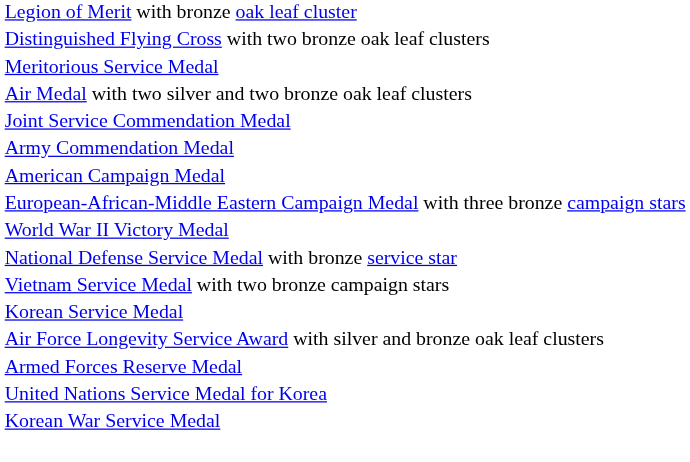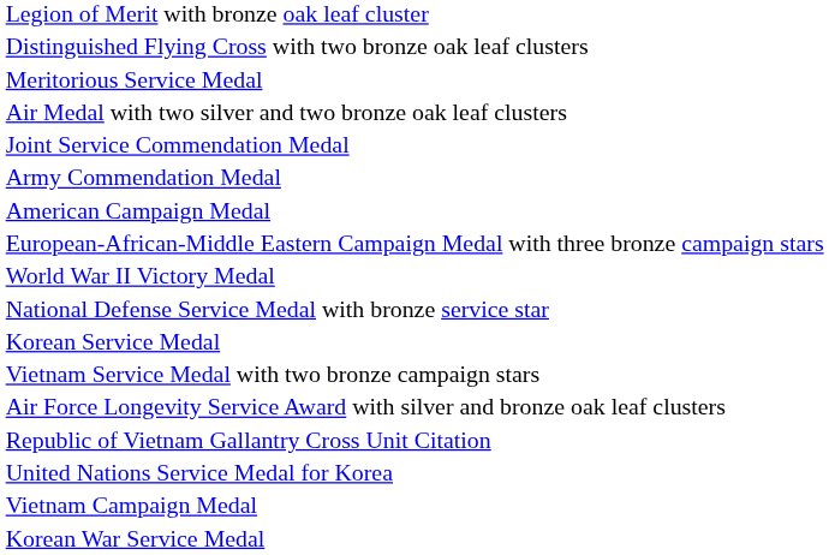rows swapped: Korean Service Medal <-> Vietnam Service Medal with two bronze campaign stars
- row: Armed Forces Reserve Medal
+ row: Republic of Vietnam Gallantry Cross Unit Citation
+ row: Vietnam Campaign Medal
